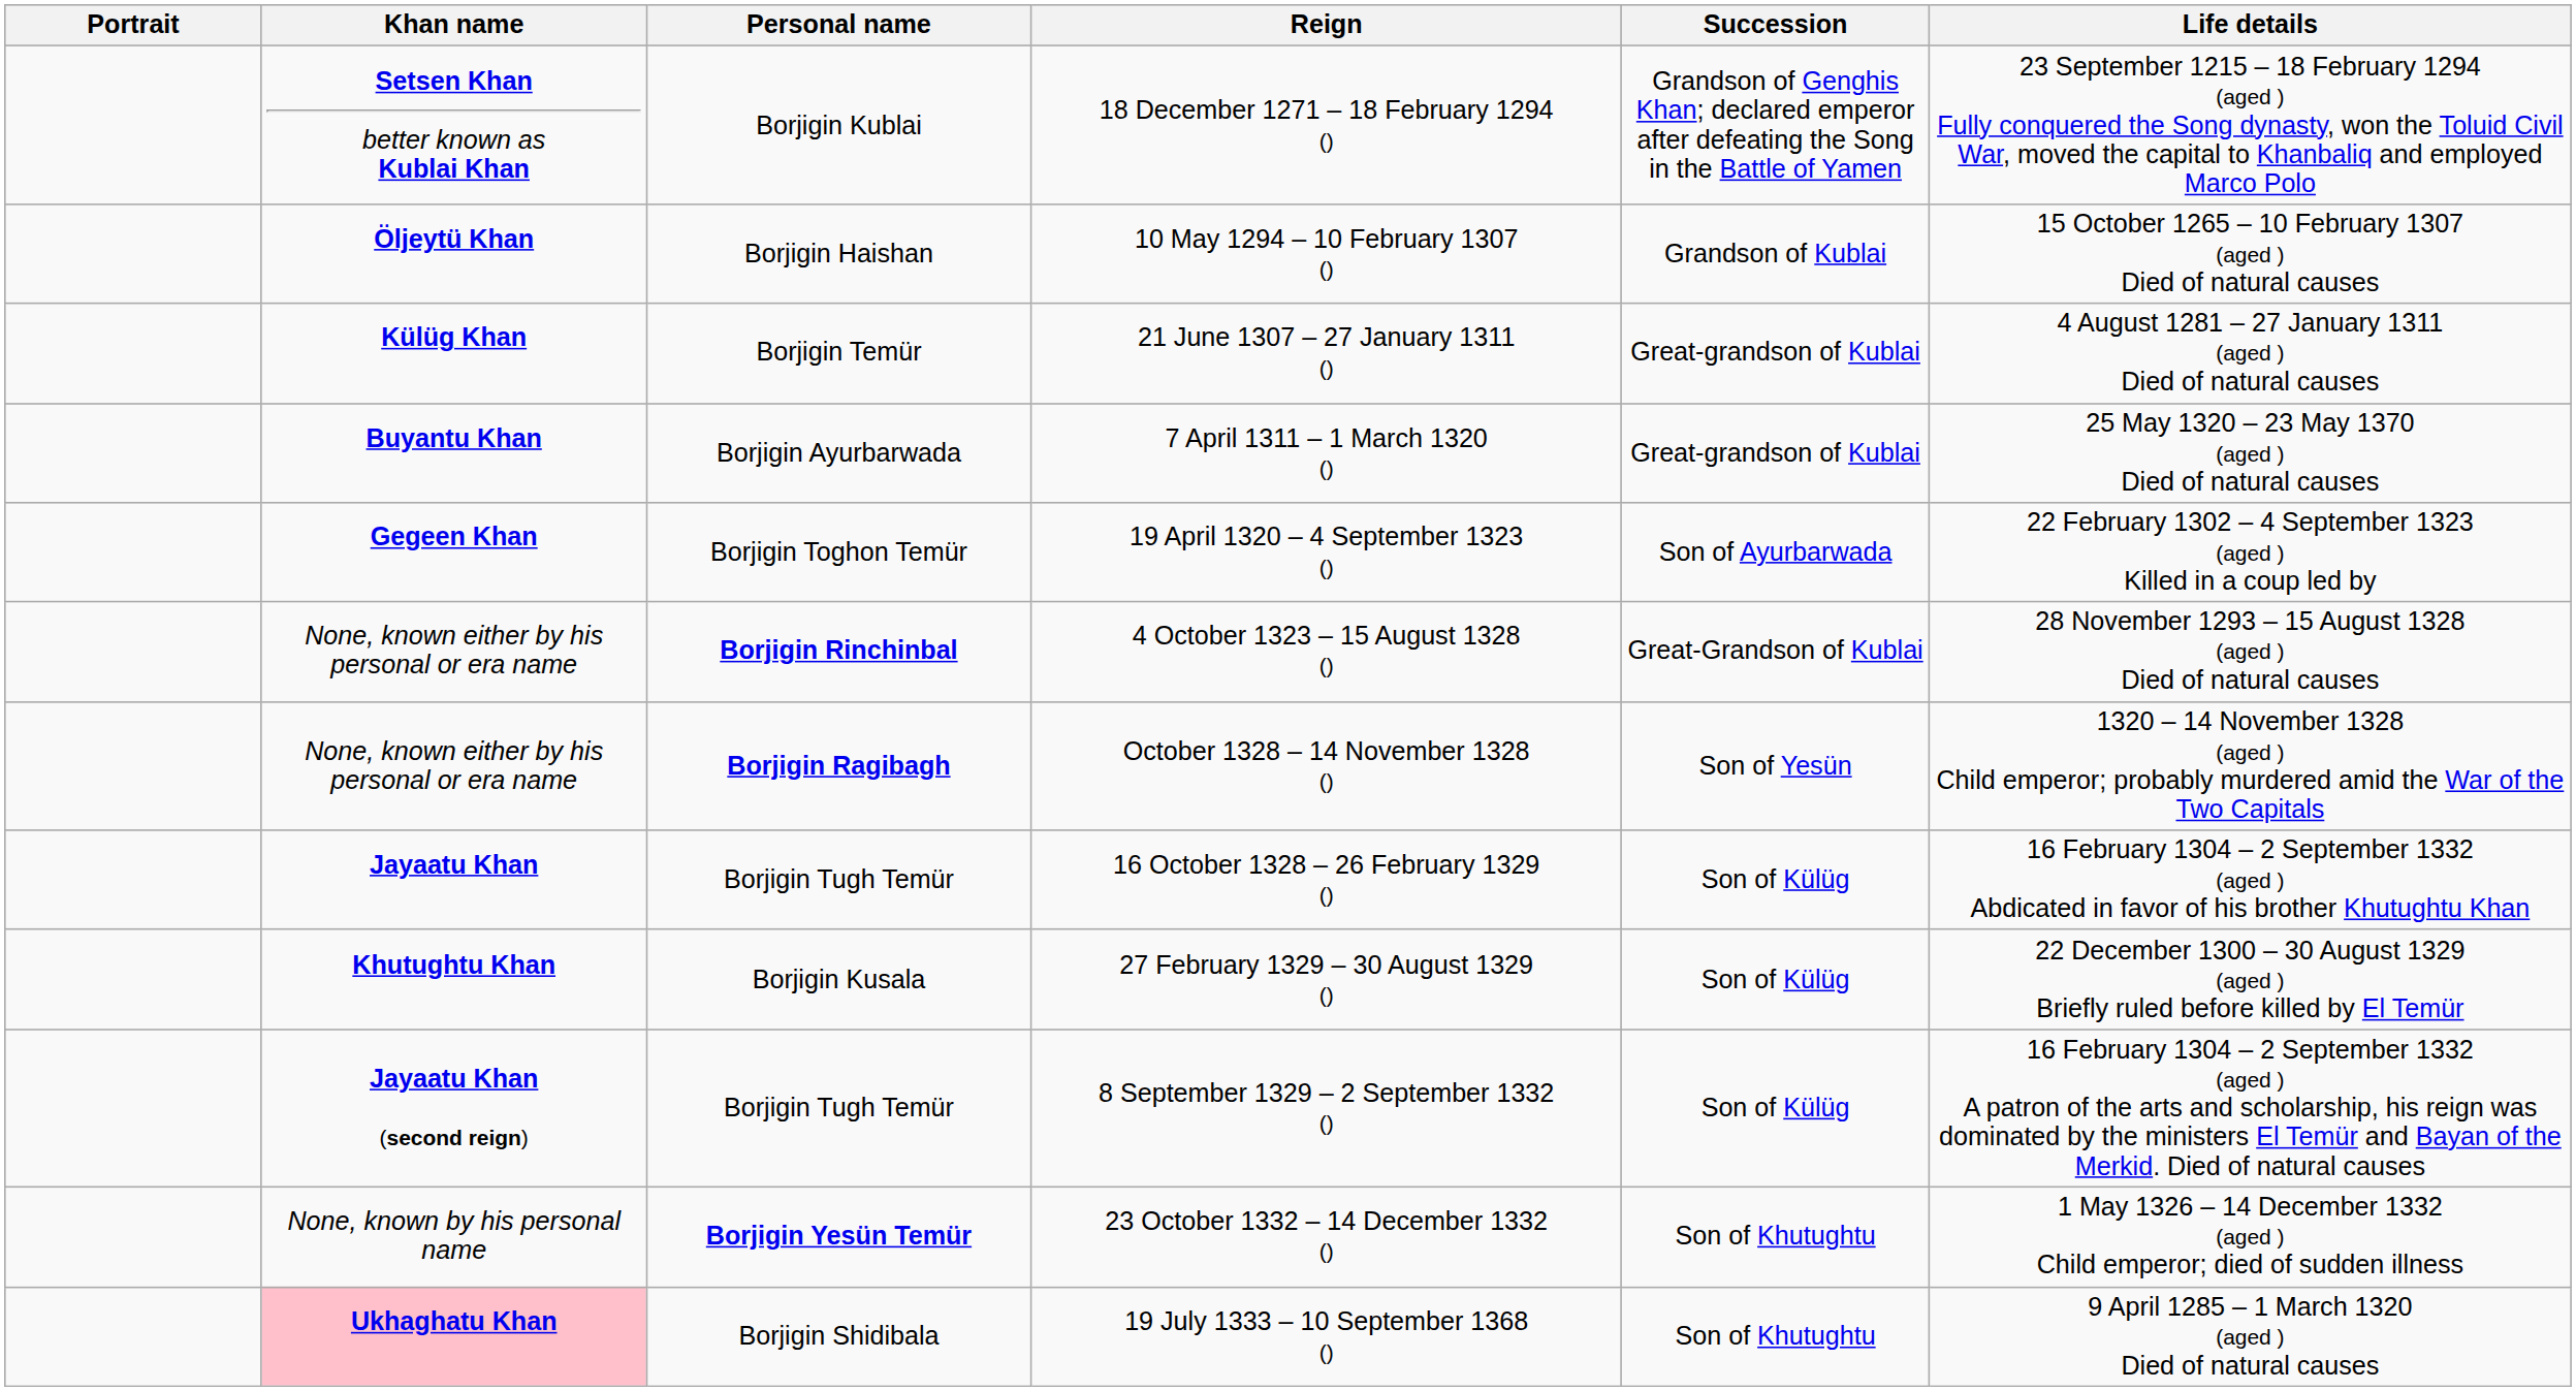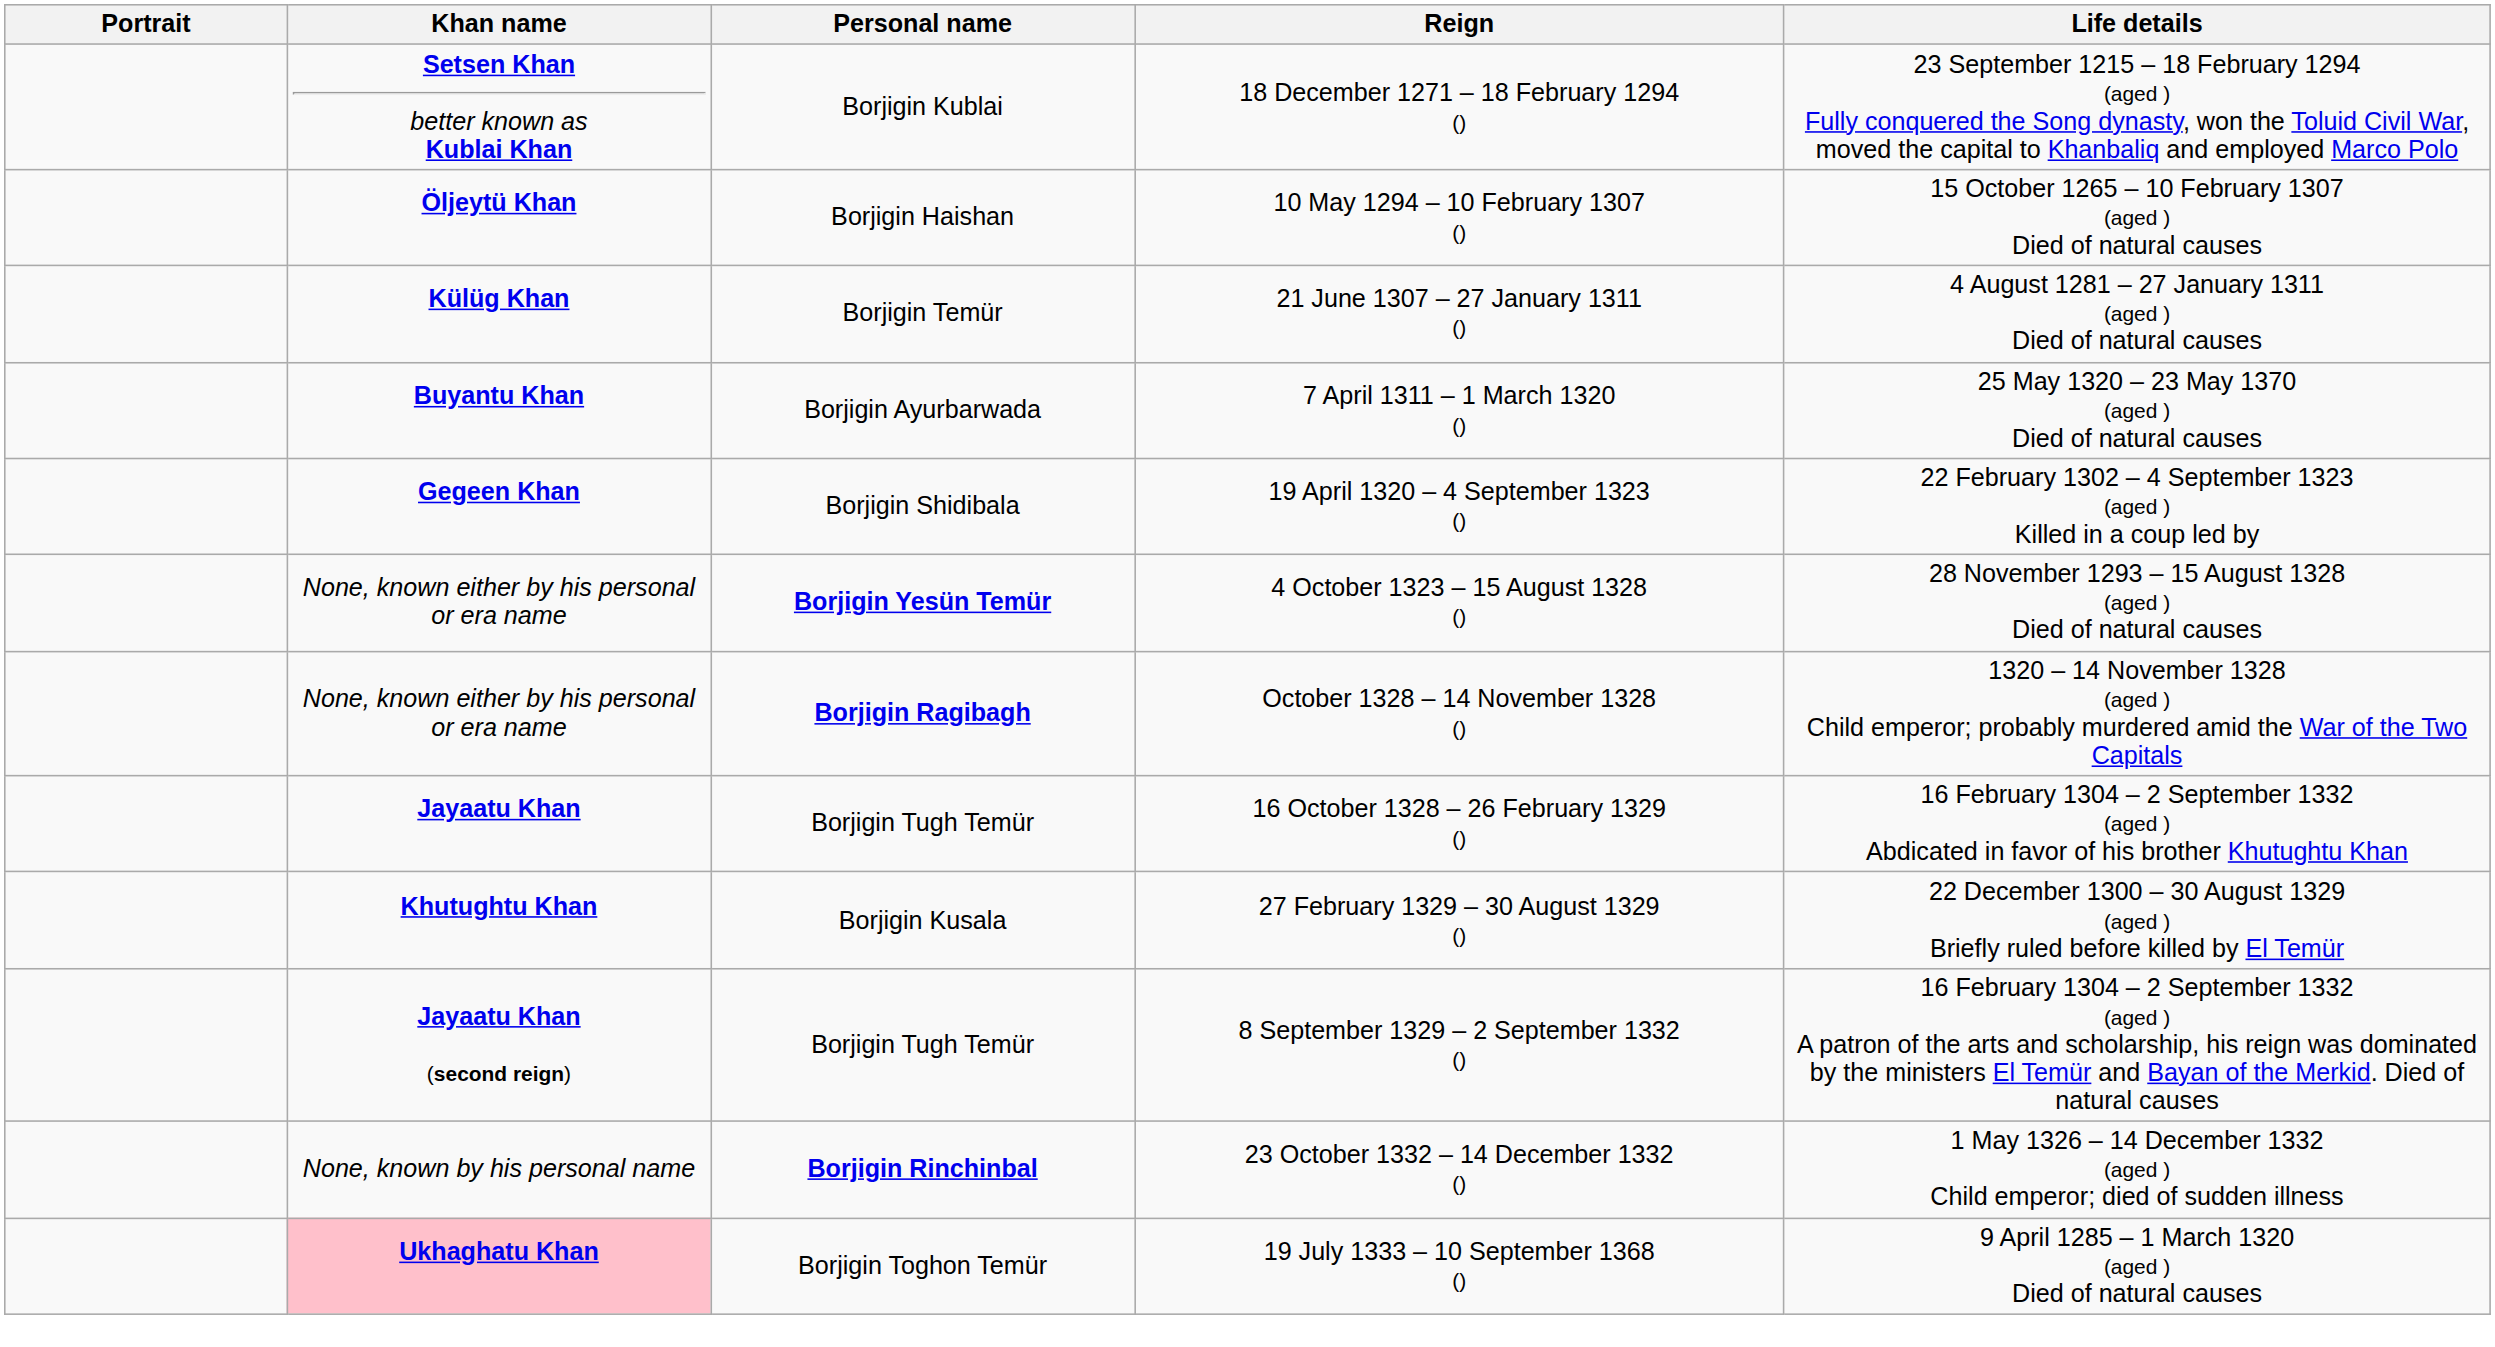- column: Succession | Grandson of Genghis Khan; declared emperor after defeating the Song in the Battle of Yamen | Grandson of Kublai | Great-grandson of Kublai | Great-grandson of Kublai | Son of Ayurbarwada | Great-Grandson of Kublai | Son of Yesün | Son of Külüg | Son of Külüg | Son of Külüg | Son of Khutughtu | Son of Khutughtu
19 April 1320 – 4 September 1323 () | Personal name: Borjigin Toghon Temür -> Borjigin Shidibala
4 October 1323 – 15 August 1328 () | Personal name: Borjigin Rinchinbal -> Borjigin Yesün Temür
23 October 1332 – 14 December 1332 () | Personal name: Borjigin Yesün Temür -> Borjigin Rinchinbal
19 July 1333 – 10 September 1368 () | Personal name: Borjigin Shidibala -> Borjigin Toghon Temür
